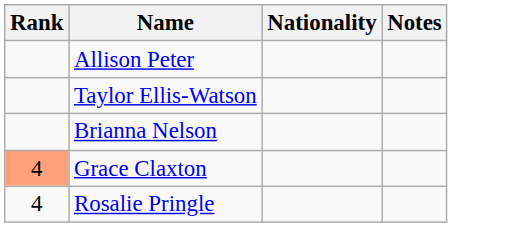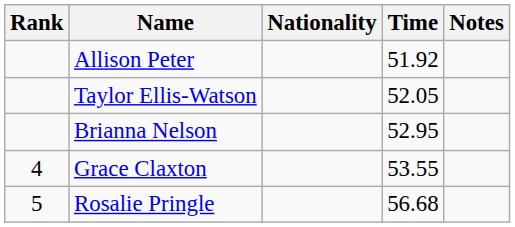+ column: Time | 51.92 | 52.05 | 52.95 | 53.55 | 56.68
Grace Claxton | Rank: lightsalmon background -> no background
Rosalie Pringle | Rank: 4 -> 5
